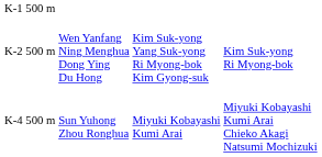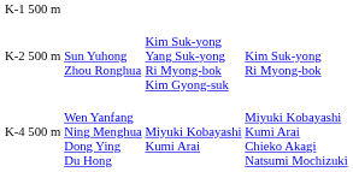K-2 500 m | column 2: Wen Yanfang Ning Menghua Dong Ying Du Hong -> Sun Yuhong Zhou Ronghua
K-4 500 m | column 2: Sun Yuhong Zhou Ronghua -> Wen Yanfang Ning Menghua Dong Ying Du Hong
